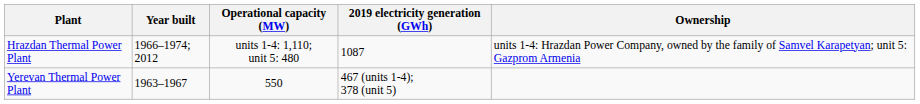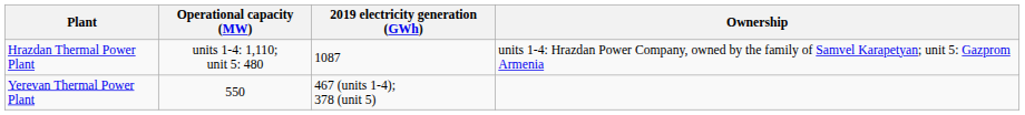- column: Year built | 1966–1974; 2012 | 1963–1967
